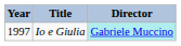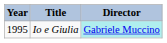Io e Giulia | Year: 1997 -> 1995
